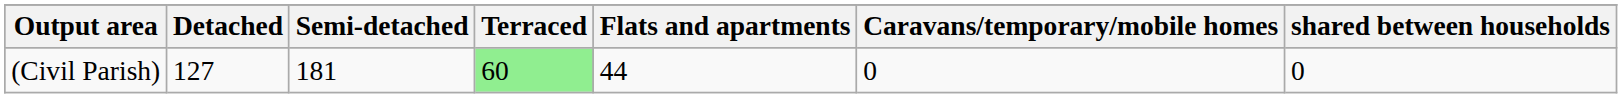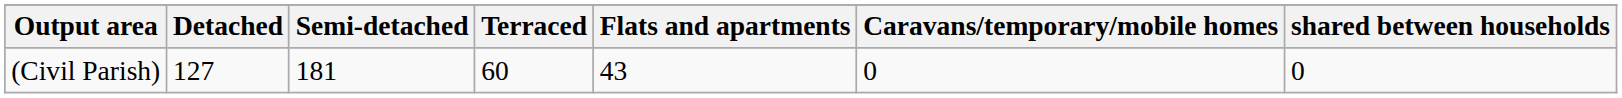(Civil Parish) | Terraced: lightgreen background -> no background
(Civil Parish) | Flats and apartments: 44 -> 43
